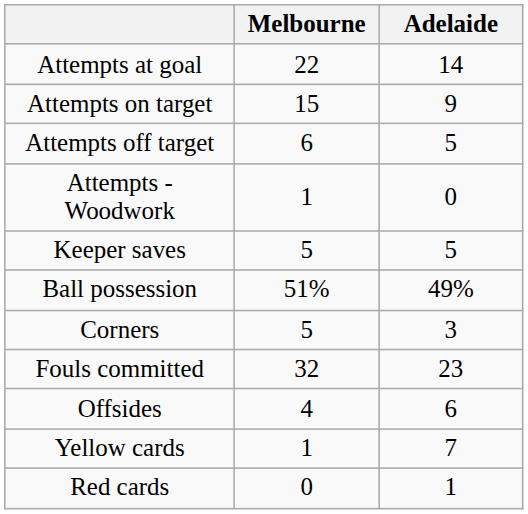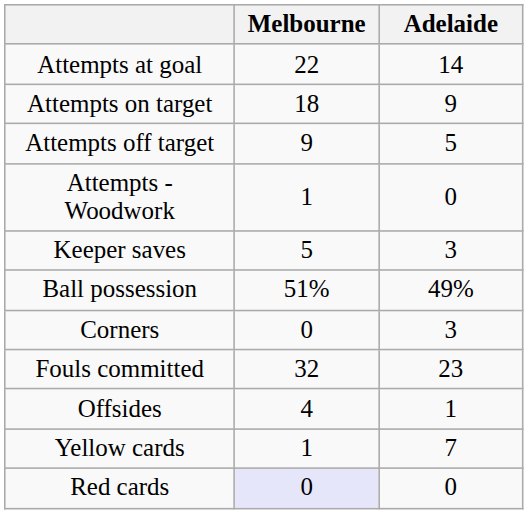Attempts on target | Melbourne: 15 -> 18
Attempts off target | Melbourne: 6 -> 9
Keeper saves | Adelaide: 5 -> 3
Corners | Melbourne: 5 -> 0
Offsides | Adelaide: 6 -> 1
Red cards | Melbourne: no background -> lavender background
Red cards | Adelaide: 1 -> 0
